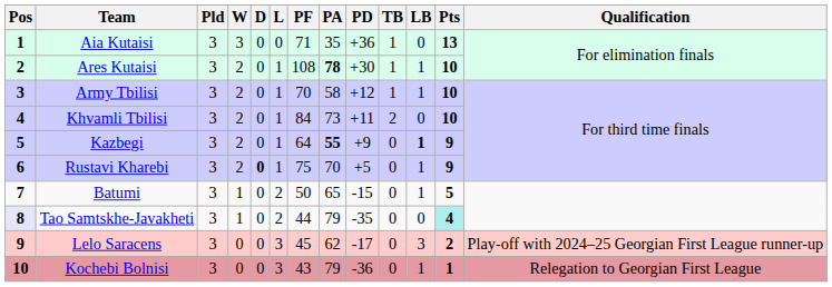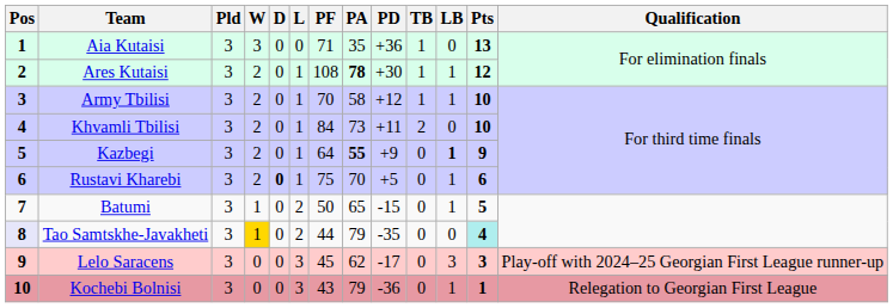Ares Kutaisi | Pts: 10 -> 12
Rustavi Kharebi | Pts: 9 -> 6
Tao Samtskhe-Javakheti | W: no background -> gold background
Lelo Saracens | Pts: 2 -> 3
